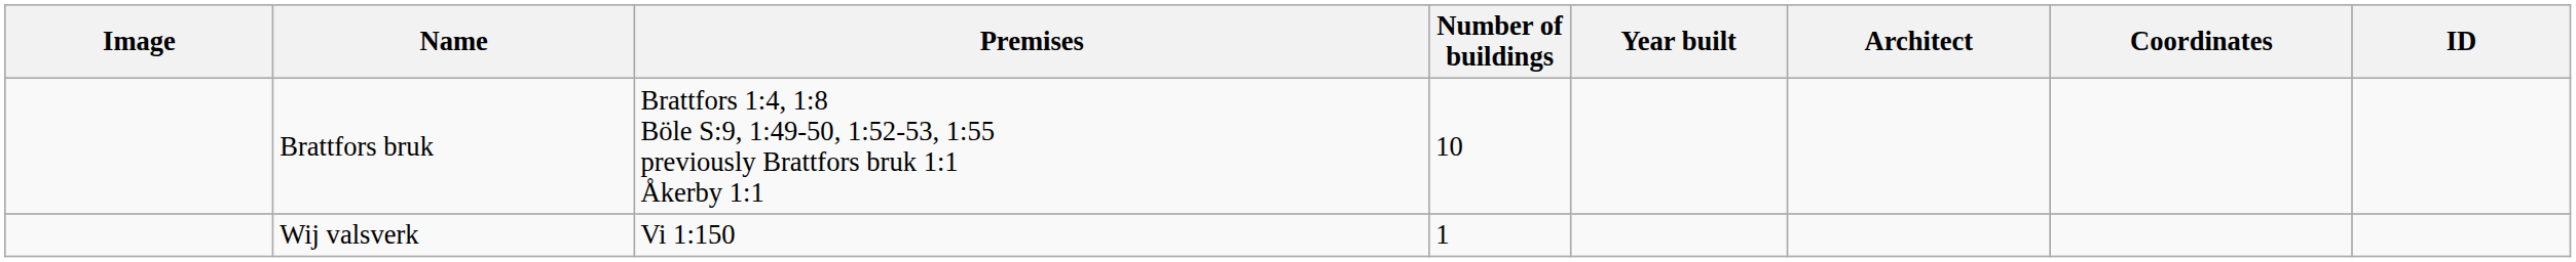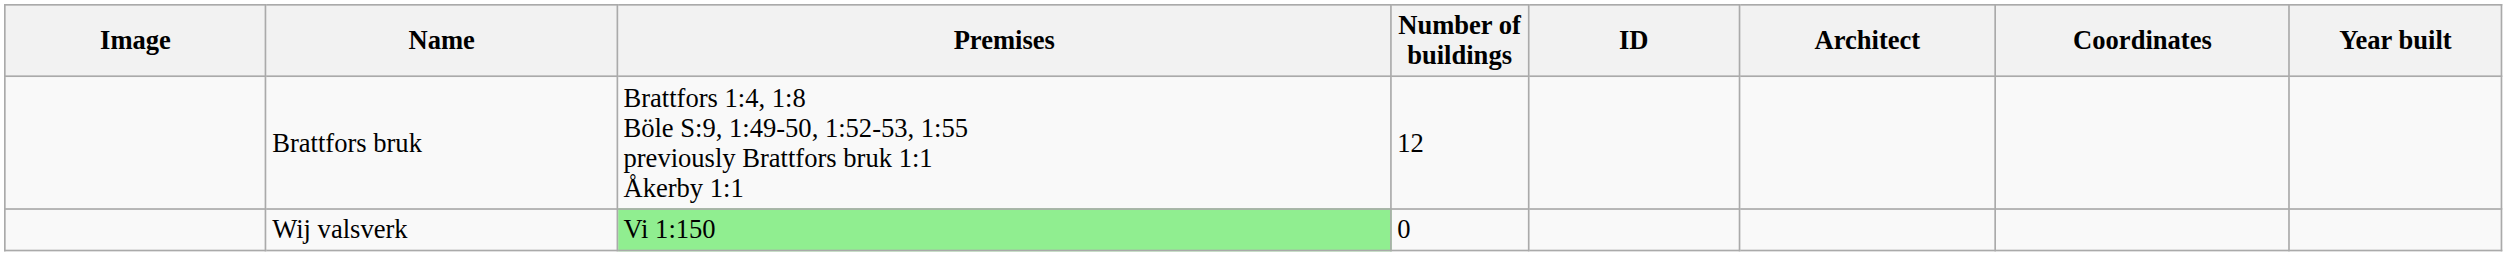columns swapped: Year built <-> ID
Brattfors bruk | Number of buildings: 10 -> 12
Wij valsverk | Premises: no background -> lightgreen background
Wij valsverk | Number of buildings: 1 -> 0
